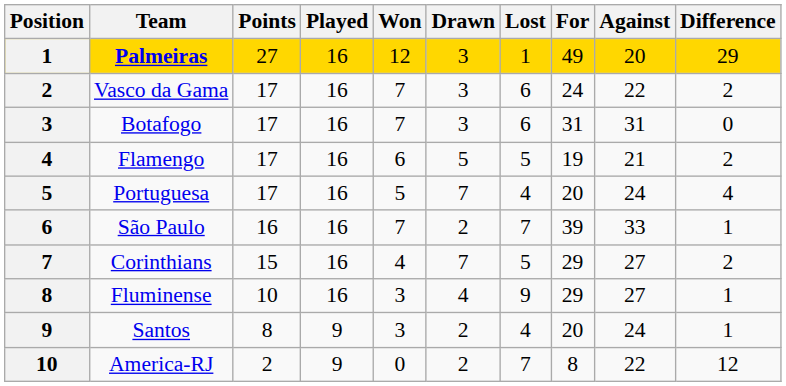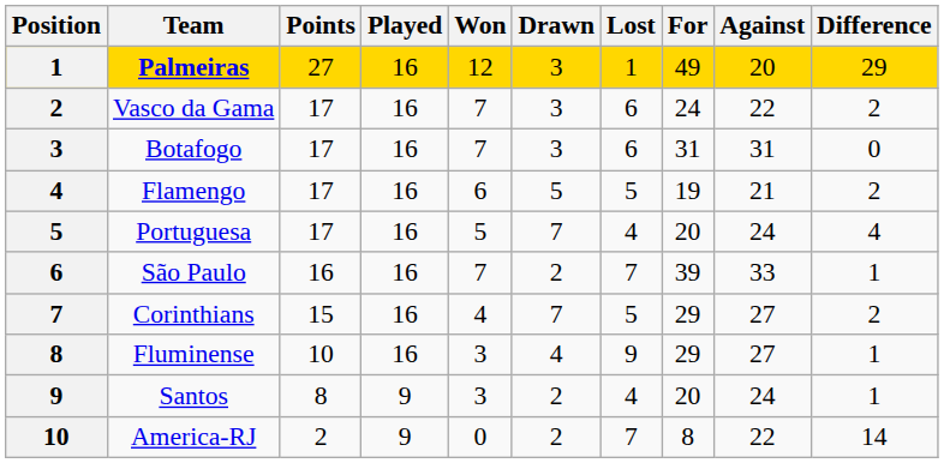America-RJ | Difference: 12 -> 14
